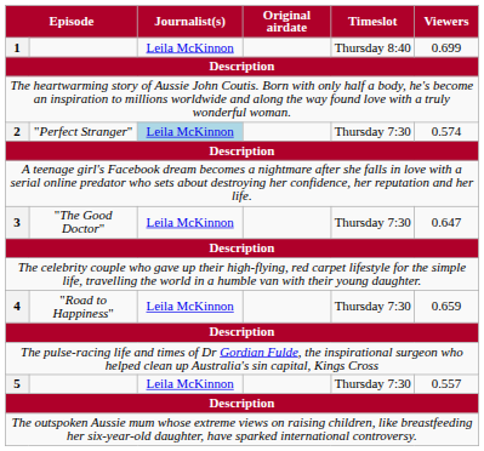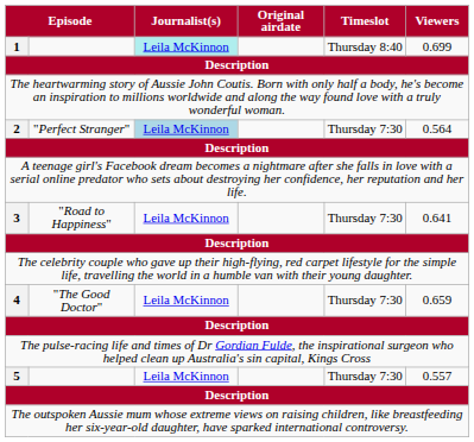1 | Journalist(s): no background -> paleturquoise background
2 | Viewers: 0.574 -> 0.564
3 | column 2: "The Good Doctor" -> "Road to Happiness"
3 | Viewers: 0.647 -> 0.641
4 | column 2: "Road to Happiness" -> "The Good Doctor"
